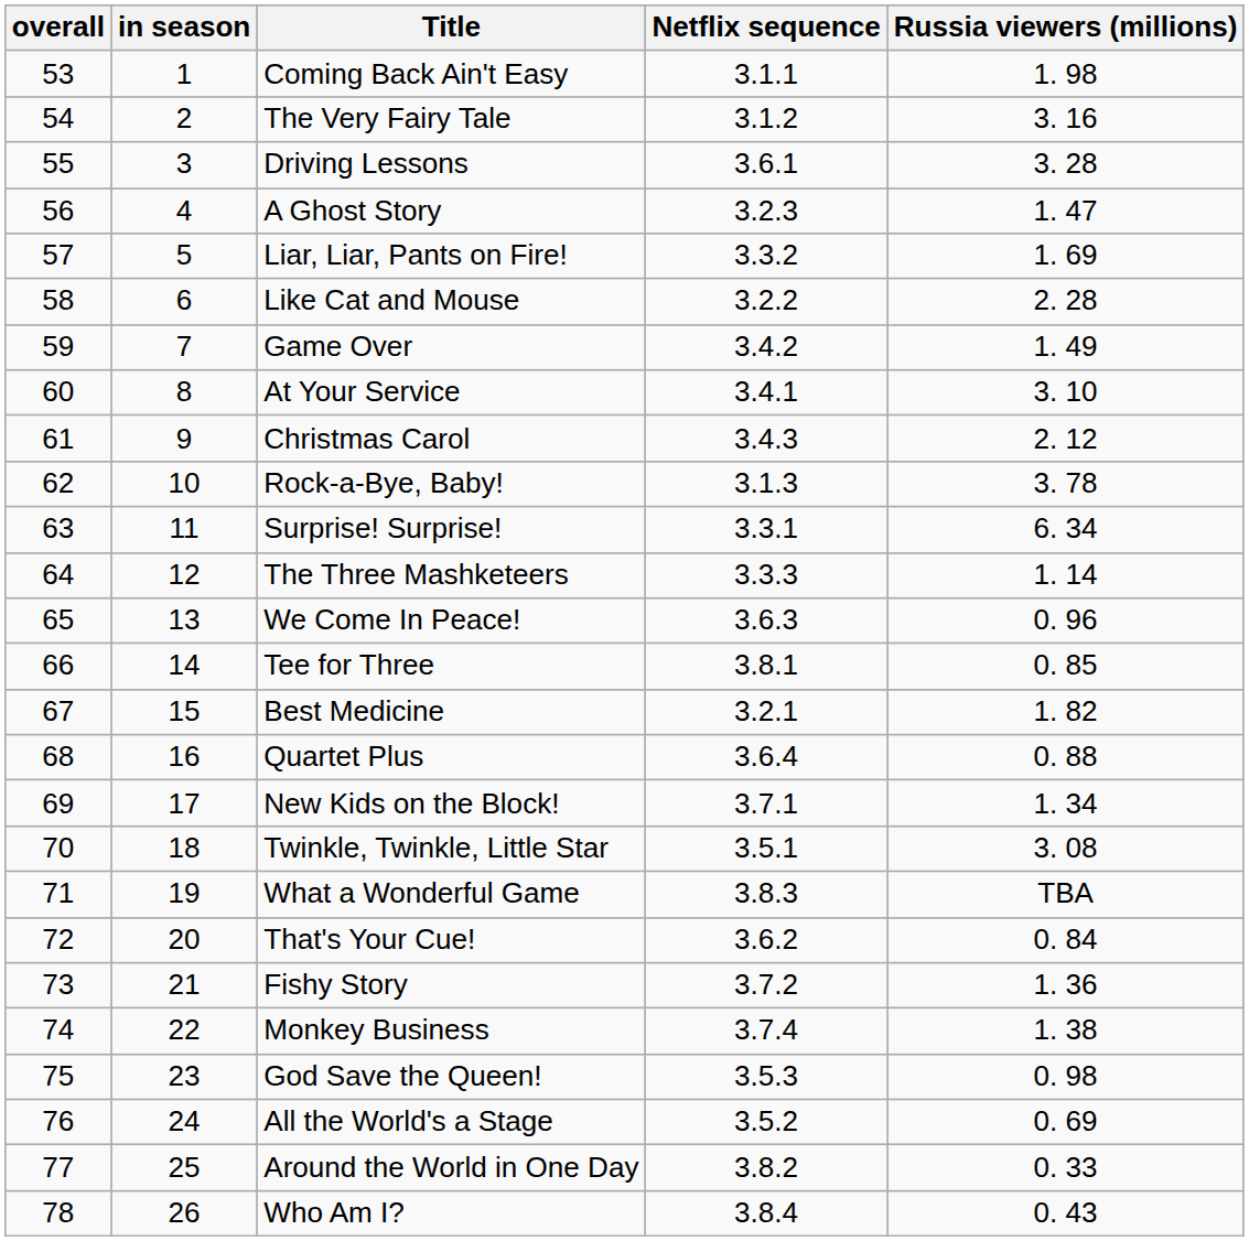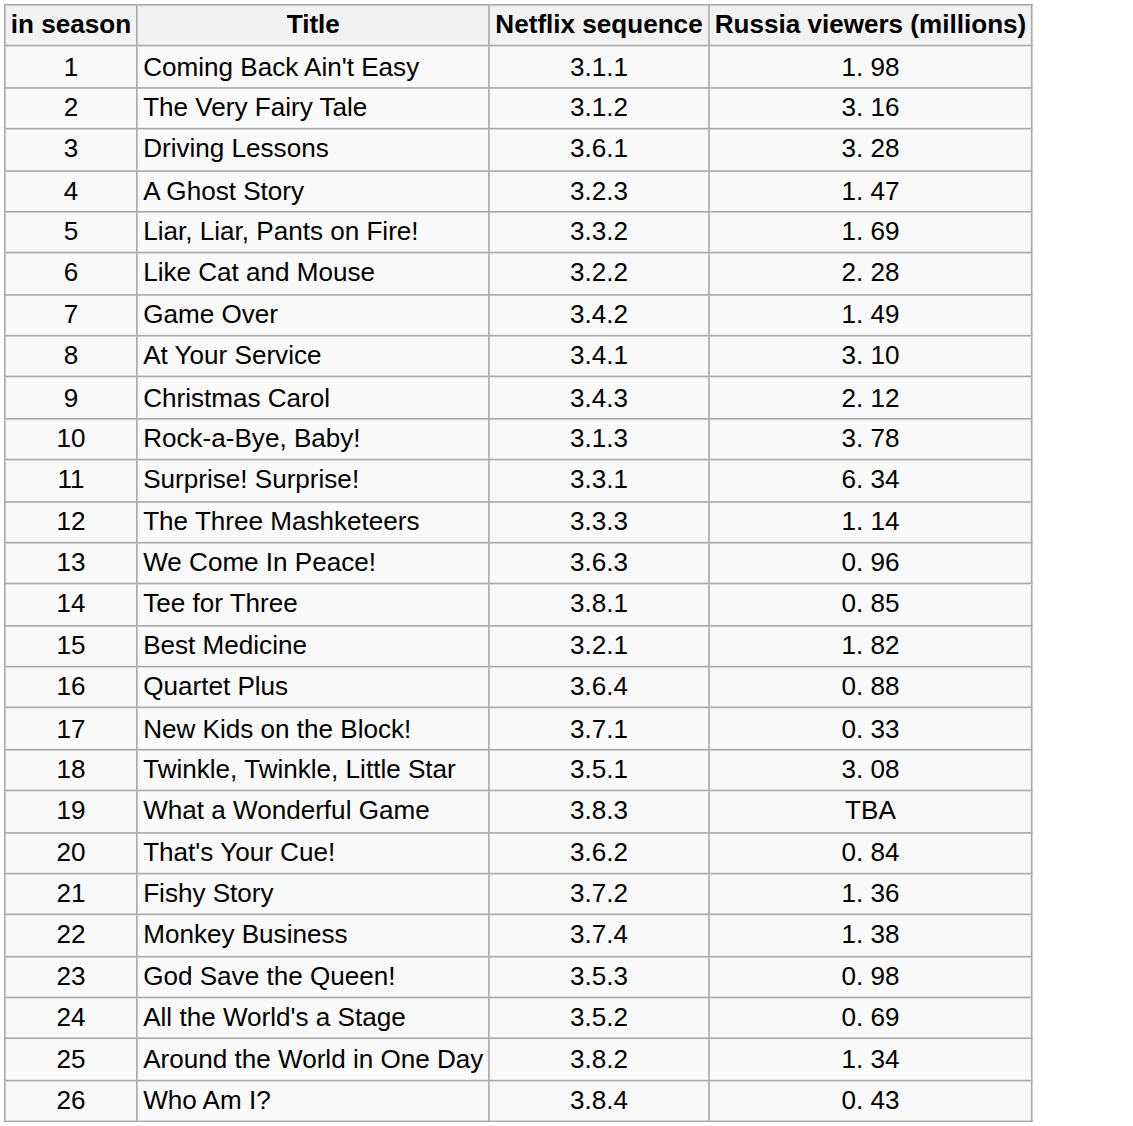- column: overall | 53 | 54 | 55 | 56 | 57 | 58 | 59 | 60 | 61 | 62 | 63 | 64 | 65 | 66 | 67 | 68 | 69 | 70 | 71 | 72 | 73 | 74 | 75 | 76 | 77 | 78
New Kids on the Block! | Russia viewers (millions): 1. 34 -> 0. 33
Around the World in One Day | Russia viewers (millions): 0. 33 -> 1. 34
